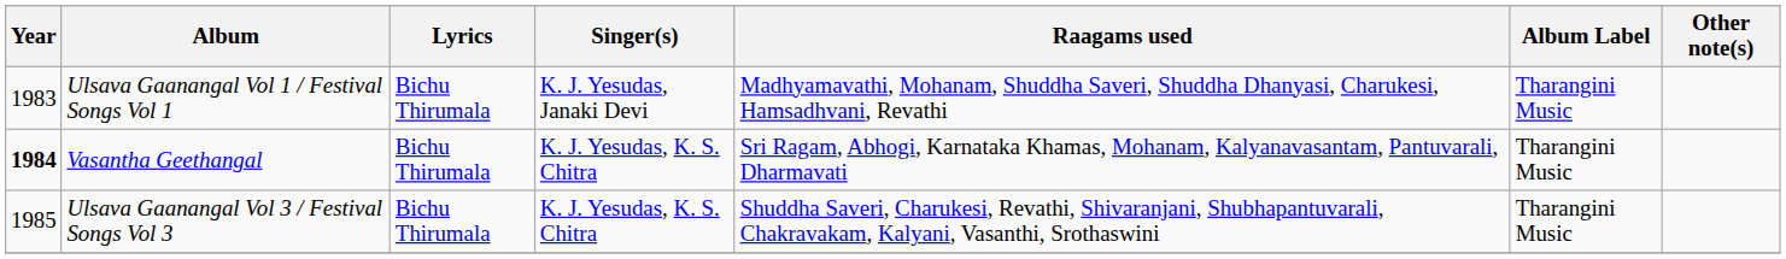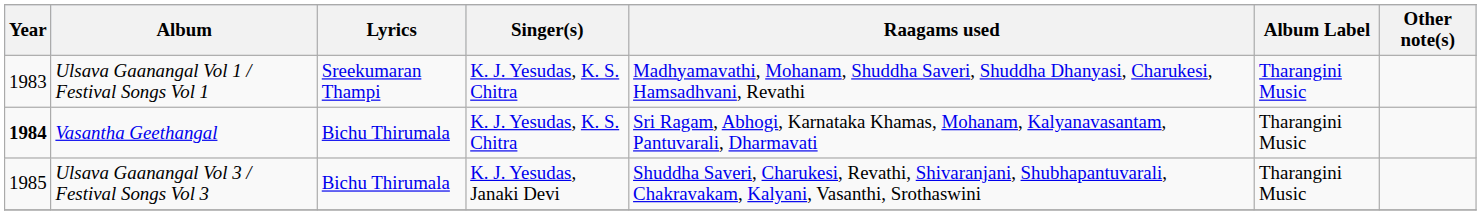Ulsava Gaanangal Vol 1 / Festival Songs Vol 1 | Lyrics: Bichu Thirumala -> Sreekumaran Thampi
Ulsava Gaanangal Vol 1 / Festival Songs Vol 1 | Singer(s): K. J. Yesudas, Janaki Devi -> K. J. Yesudas, K. S. Chitra
Ulsava Gaanangal Vol 3 / Festival Songs Vol 3 | Singer(s): K. J. Yesudas, K. S. Chitra -> K. J. Yesudas, Janaki Devi
